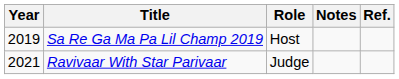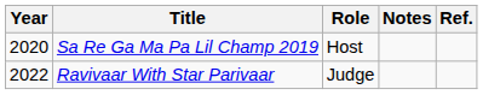Sa Re Ga Ma Pa Lil Champ 2019 | Year: 2019 -> 2020
Ravivaar With Star Parivaar | Year: 2021 -> 2022
